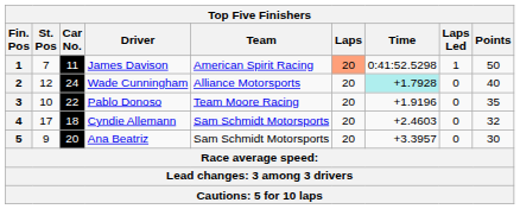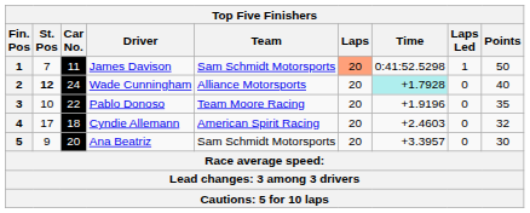James Davison | Team: American Spirit Racing -> Sam Schmidt Motorsports
Wade Cunningham | St. Pos: normal -> bold
Cyndie Allemann | Team: Sam Schmidt Motorsports -> American Spirit Racing
